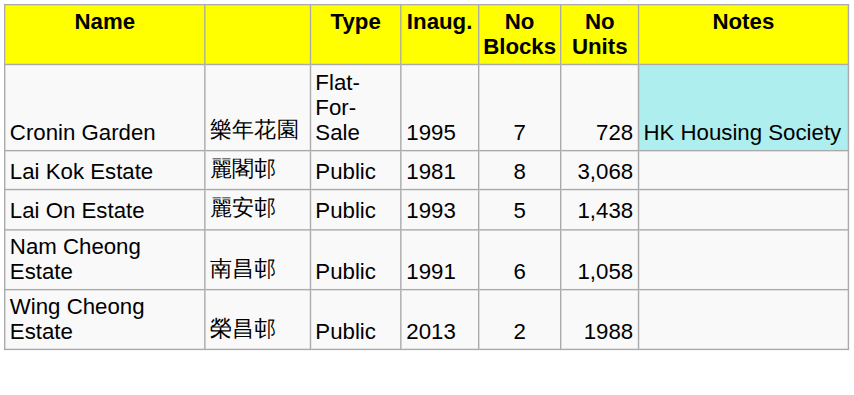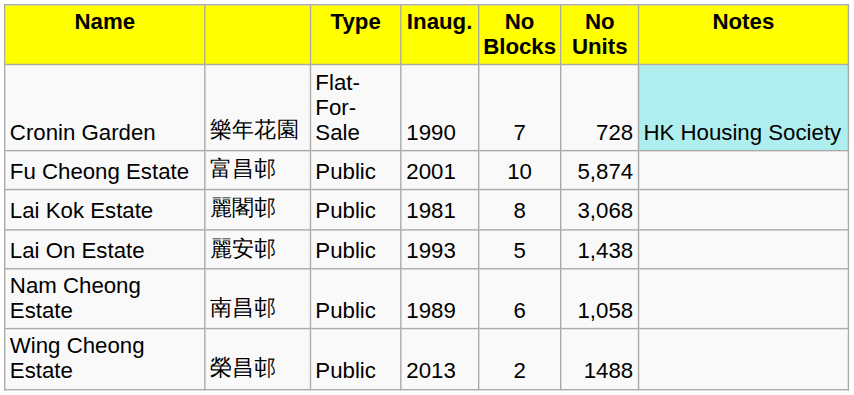Cronin Garden | column 4: 1995 -> 1990
+ row: Fu Cheong Estate | 富昌邨 | Public | 2001 | 10 | 5,874
Nam Cheong Estate | column 4: 1991 -> 1989
Wing Cheong Estate | column 6: 1988 -> 1488
